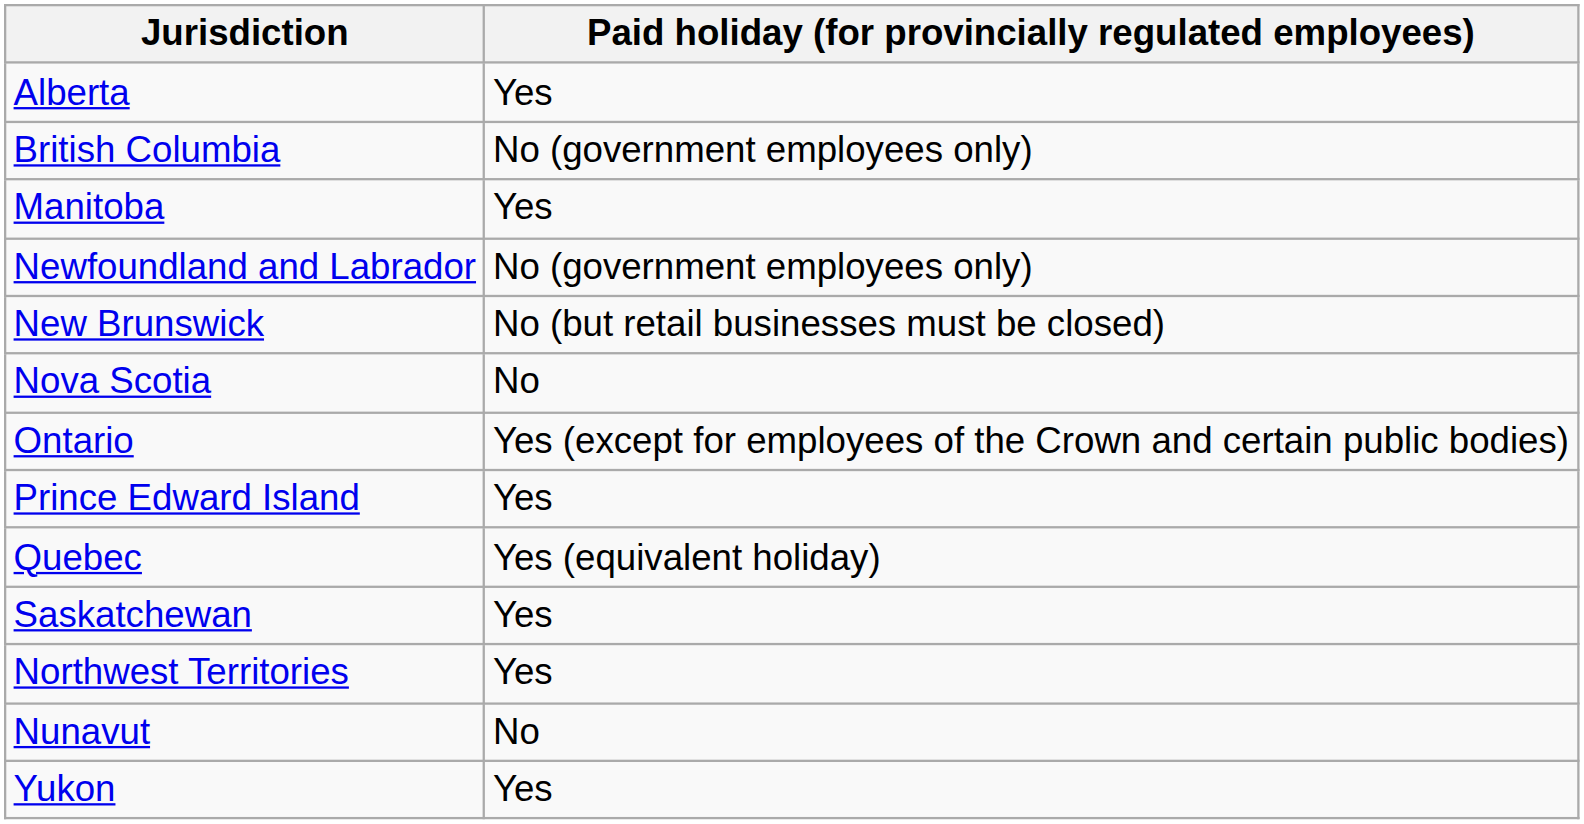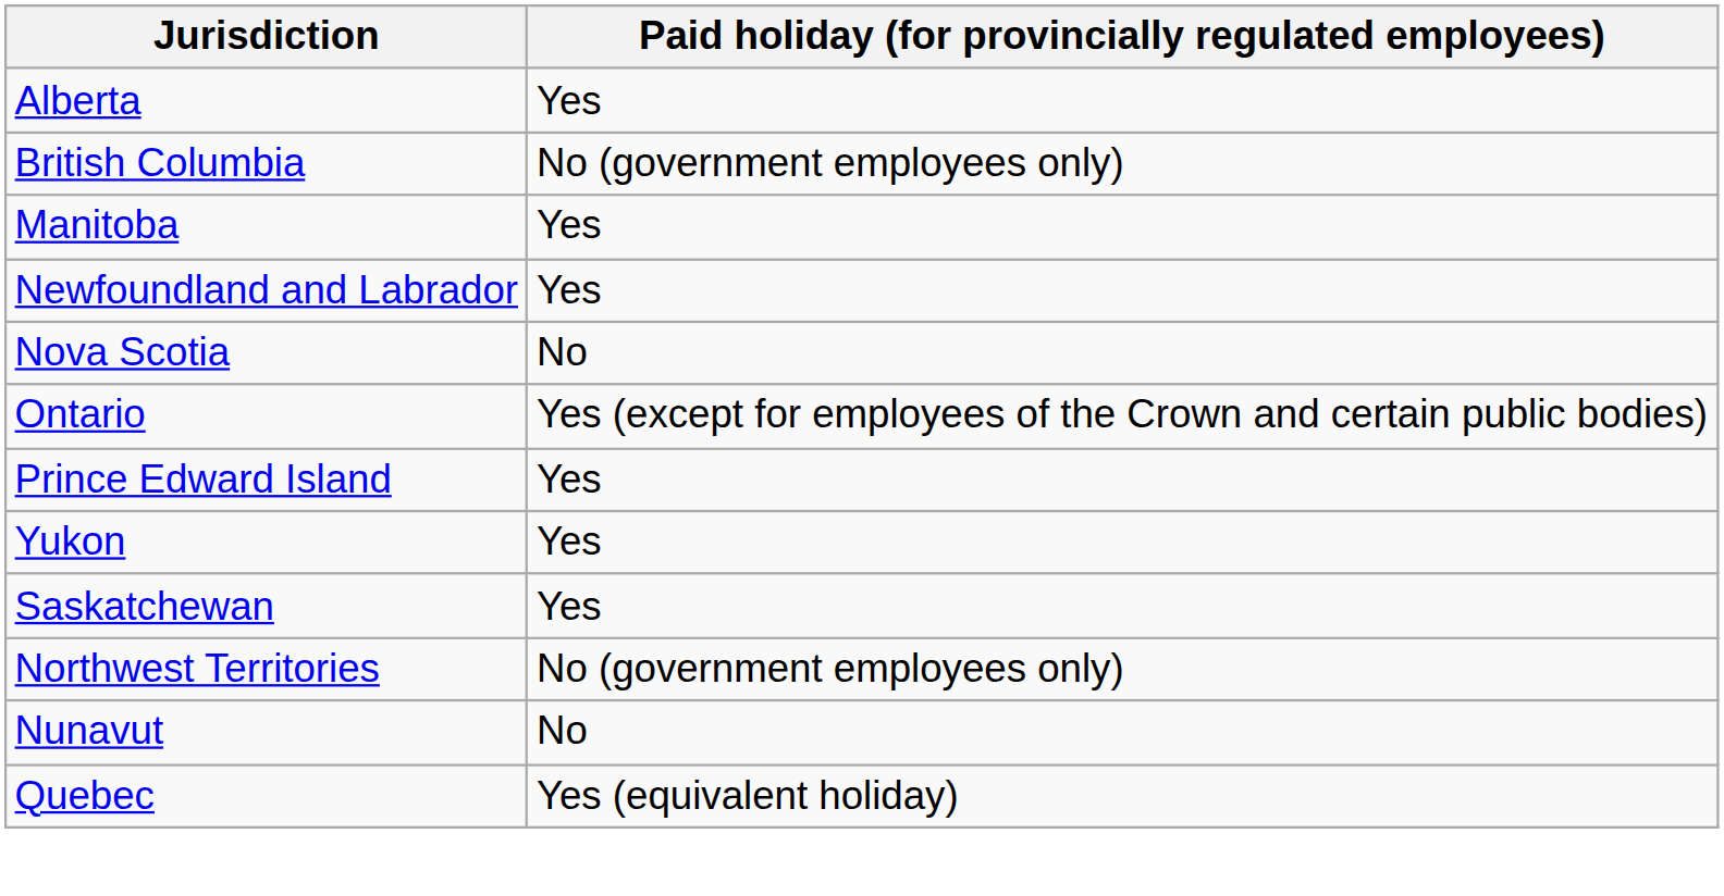Newfoundland and Labrador | Paid holiday (for provincially regulated employees): No (government employees only) -> Yes
- row: New Brunswick | No (but retail businesses must be closed)
rows swapped: Quebec <-> Yukon
Northwest Territories | Paid holiday (for provincially regulated employees): Yes -> No (government employees only)
